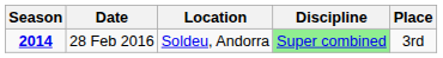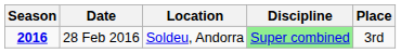28 Feb 2016 | Season: 2014 -> 2016
